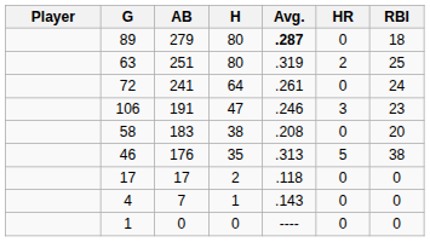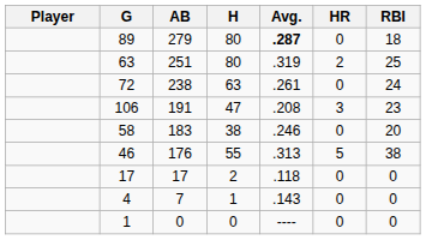72 | AB: 241 -> 238
72 | H: 64 -> 63
106 | Avg.: .246 -> .208
58 | Avg.: .208 -> .246
46 | H: 35 -> 55
